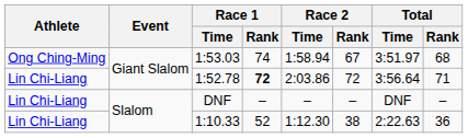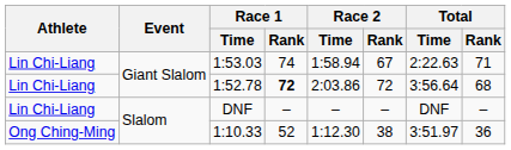1:53.03 | Athlete: Ong Ching-Ming -> Lin Chi-Liang
1:53.03 | Total / Time: 3:51.97 -> 2:22.63
1:53.03 | Total / Rank: 68 -> 71
1:52.78 | Total / Rank: 71 -> 68
1:10.33 | Athlete: Lin Chi-Liang -> Ong Ching-Ming
1:10.33 | Total / Time: 2:22.63 -> 3:51.97
